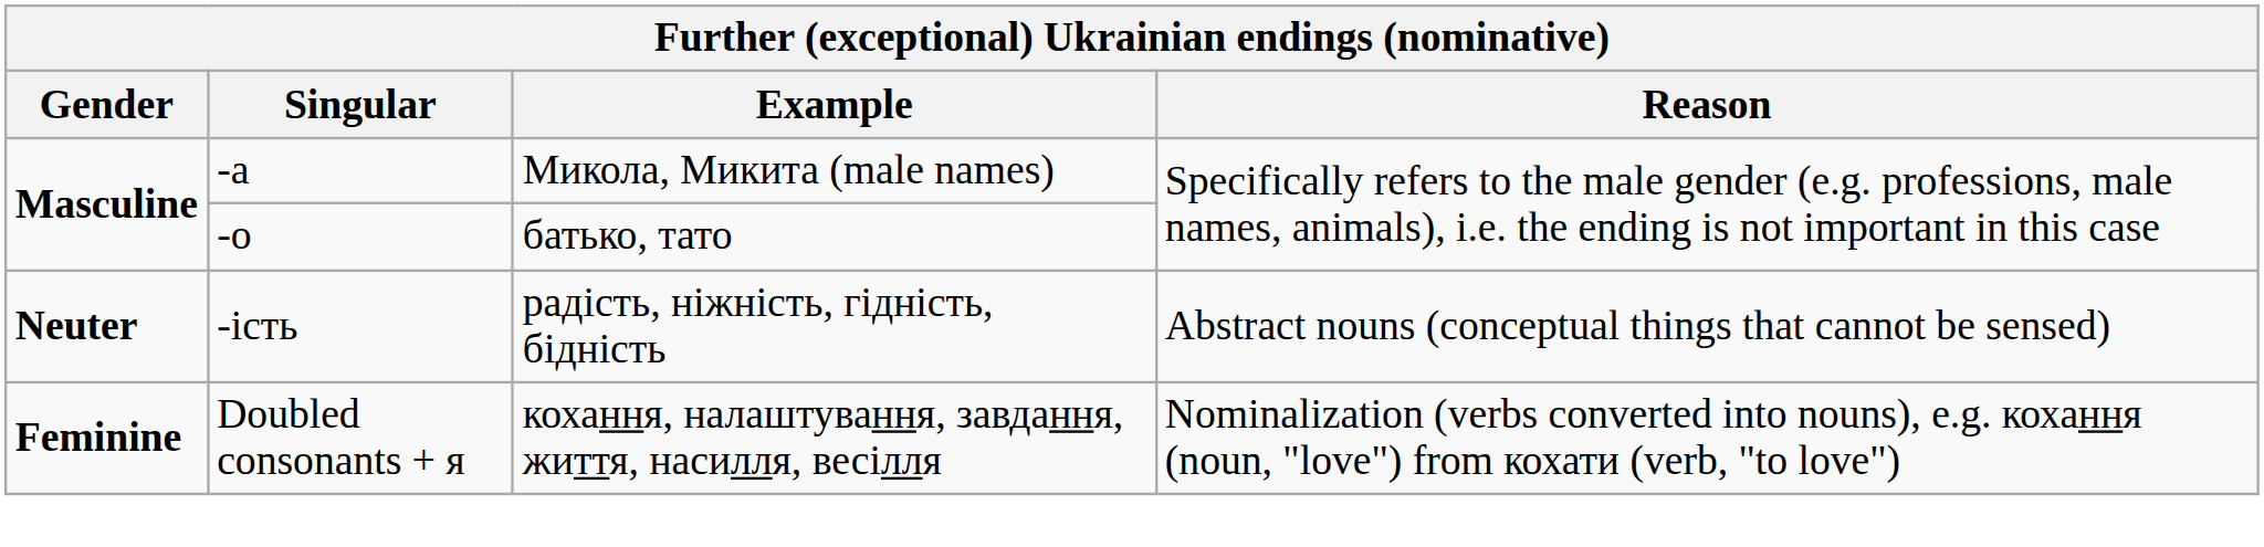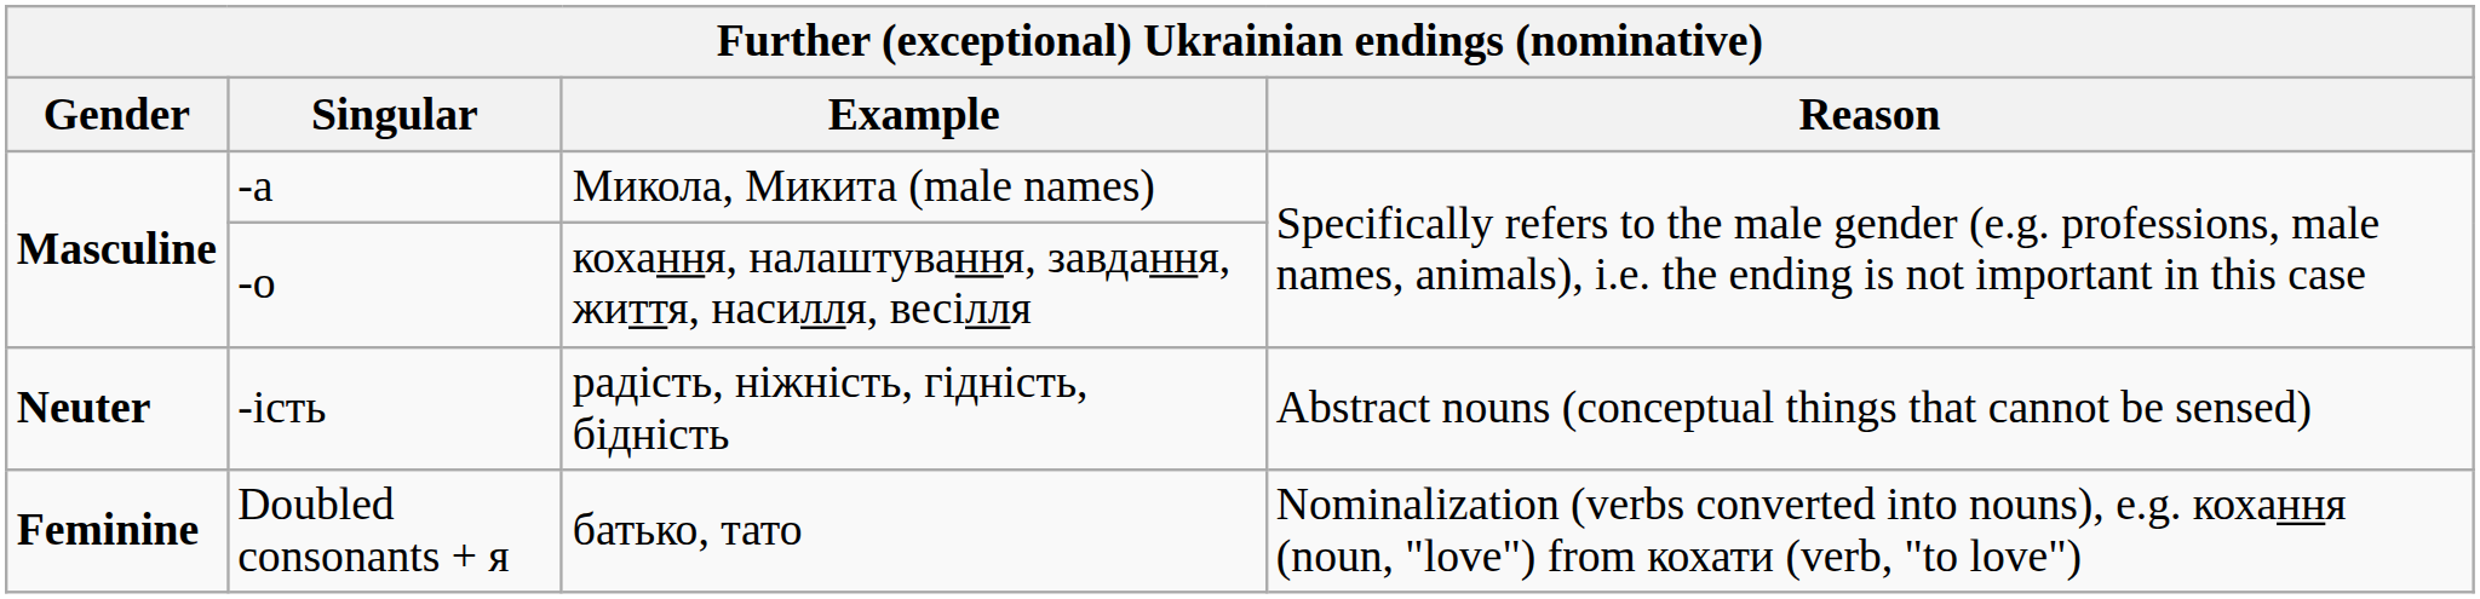-о | Example: батько, тато -> кохання, налаштування, завдання, життя, насилля, весілля
Doubled consonants + я | Example: кохання, налаштування, завдання, життя, насилля, весілля -> батько, тато
